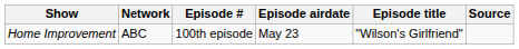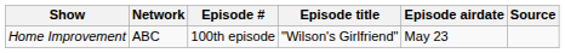columns swapped: Episode title <-> Episode airdate
